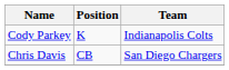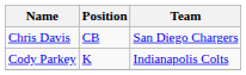rows swapped: Chris Davis <-> Cody Parkey
